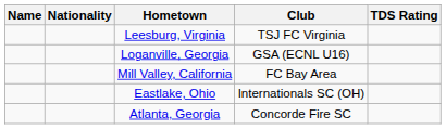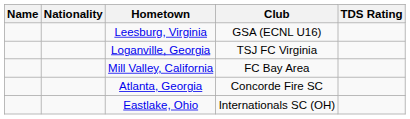Leesburg, Virginia | Club: TSJ FC Virginia -> GSA (ECNL U16)
Loganville, Georgia | Club: GSA (ECNL U16) -> TSJ FC Virginia
rows swapped: Atlanta, Georgia <-> Eastlake, Ohio
